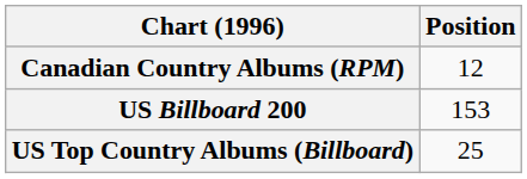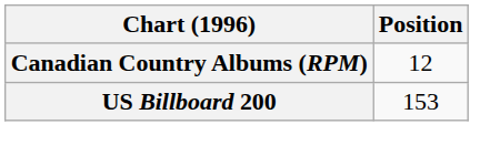- row: US Top Country Albums (Billboard) | 25
